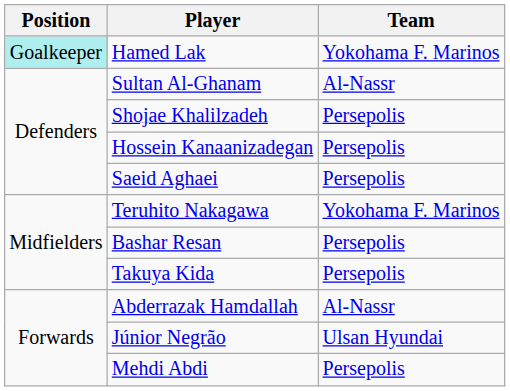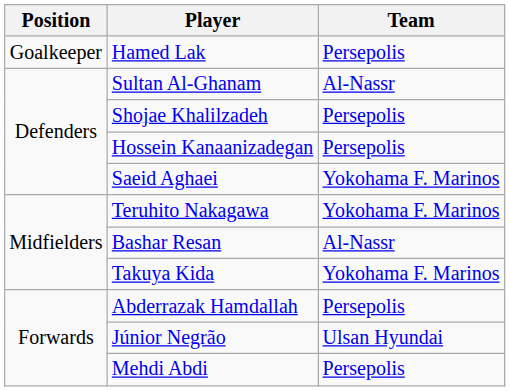Hamed Lak | Position: paleturquoise background -> no background
Hamed Lak | Team: Yokohama F. Marinos -> Persepolis
Saeid Aghaei | Team: Persepolis -> Yokohama F. Marinos
Bashar Resan | Team: Persepolis -> Al-Nassr
Takuya Kida | Team: Persepolis -> Yokohama F. Marinos
Abderrazak Hamdallah | Team: Al-Nassr -> Persepolis
